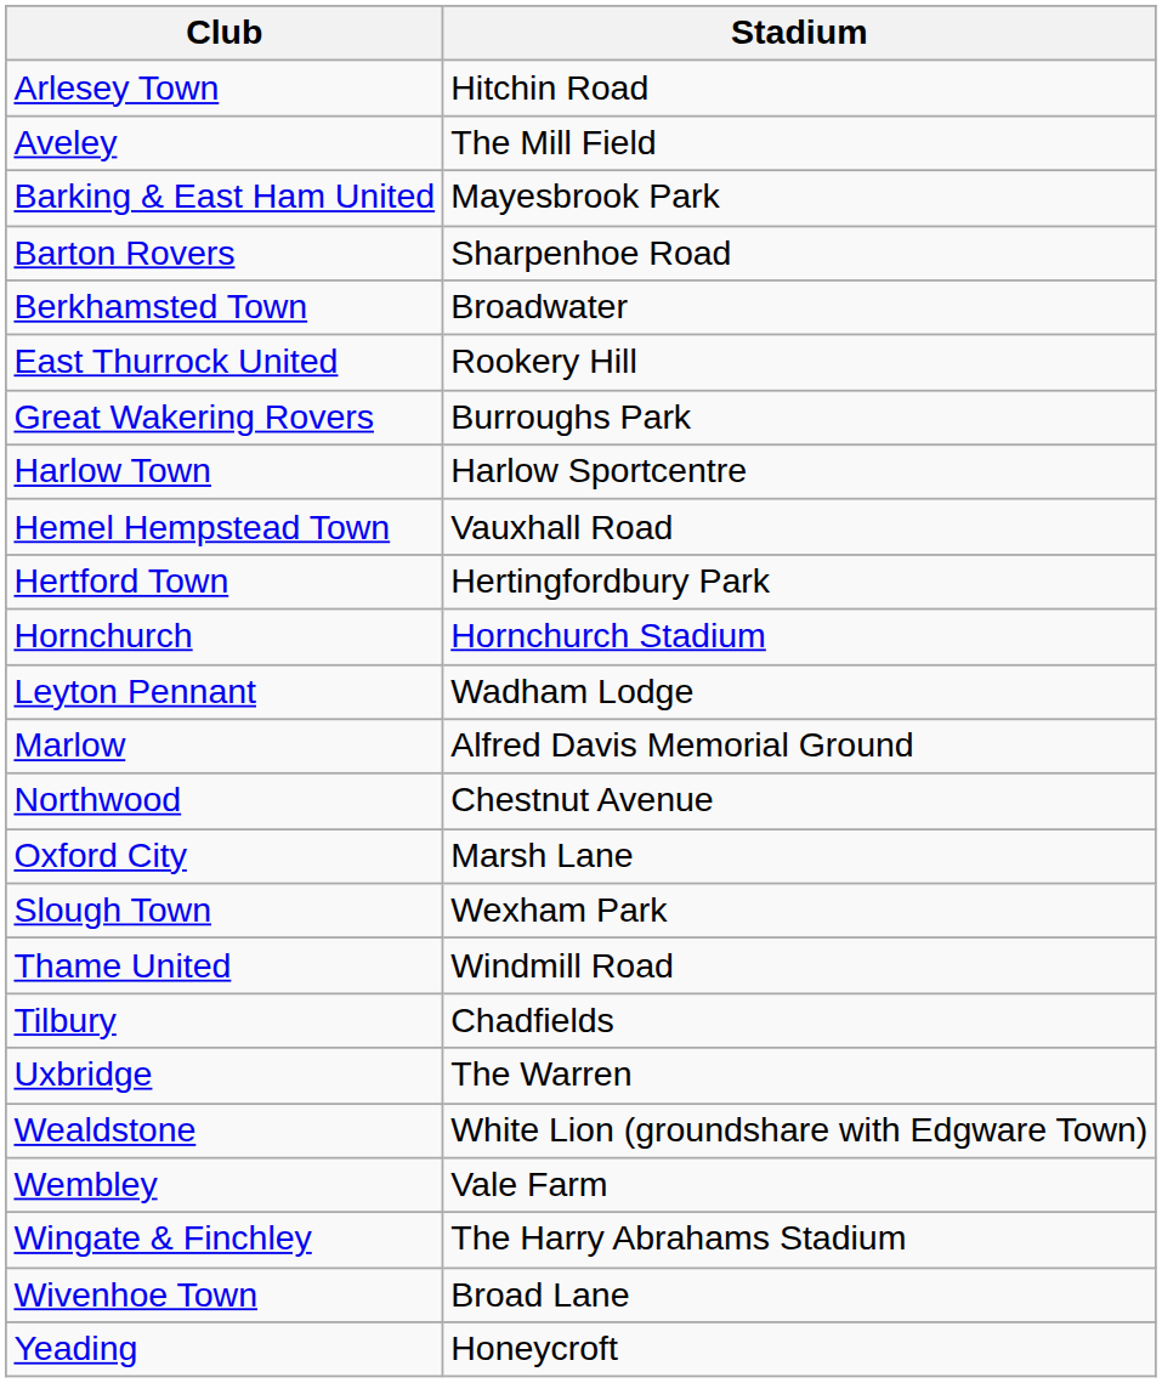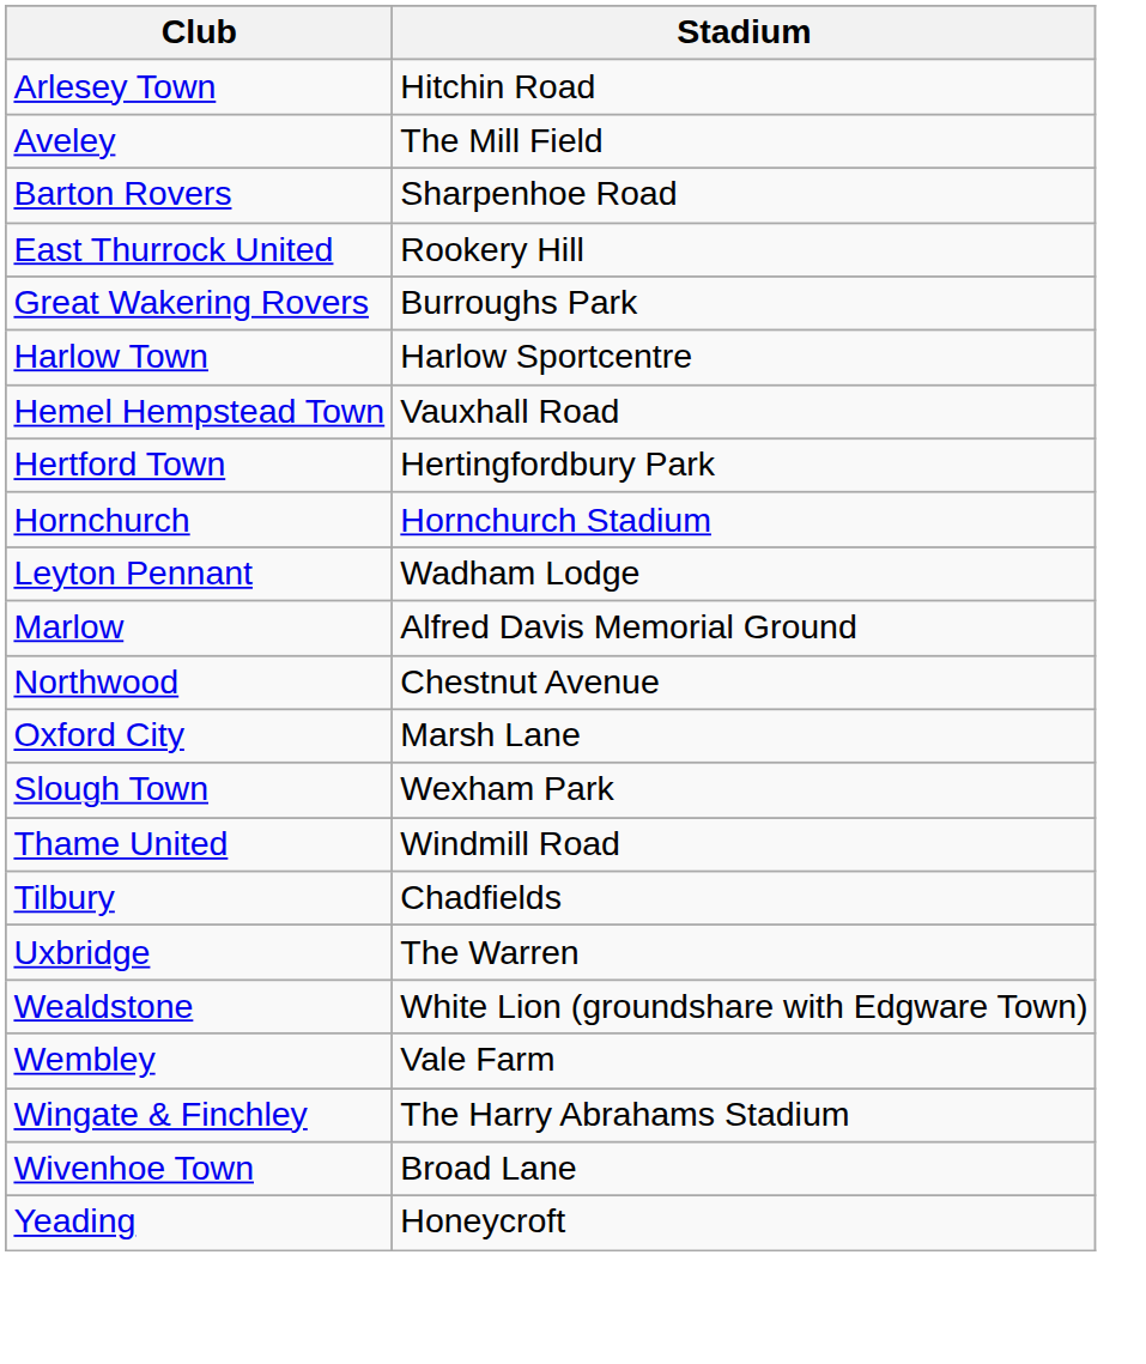- row: Barking & East Ham United | Mayesbrook Park
- row: Berkhamsted Town | Broadwater
